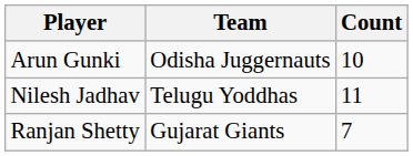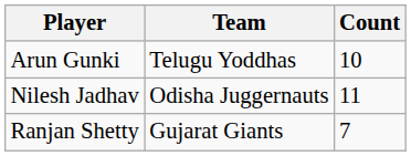Arun Gunki | Team: Odisha Juggernauts -> Telugu Yoddhas
Nilesh Jadhav | Team: Telugu Yoddhas -> Odisha Juggernauts
